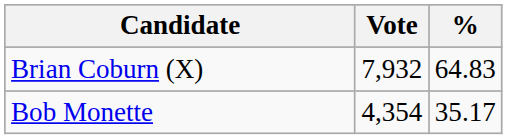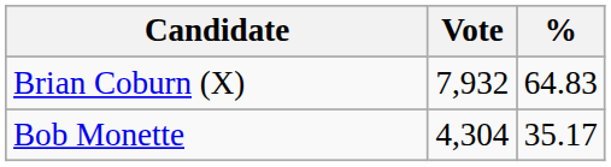Bob Monette | Vote: 4,354 -> 4,304
